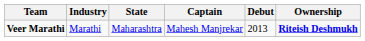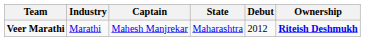columns swapped: State <-> Captain
Veer Marathi | Debut: 2013 -> 2012
